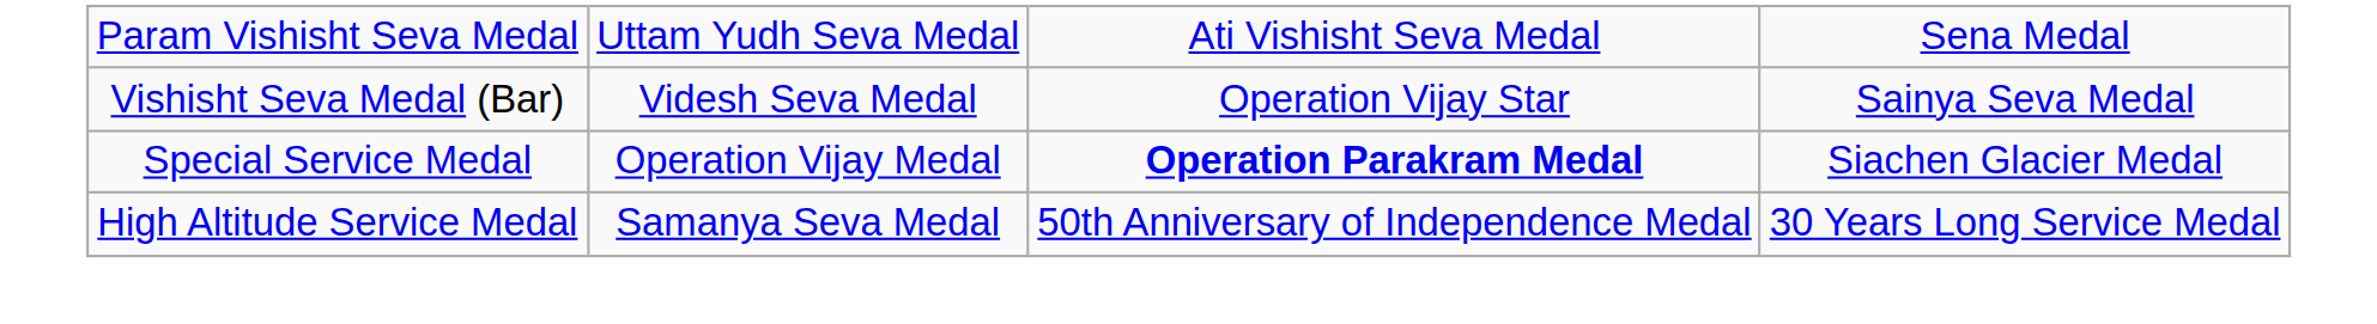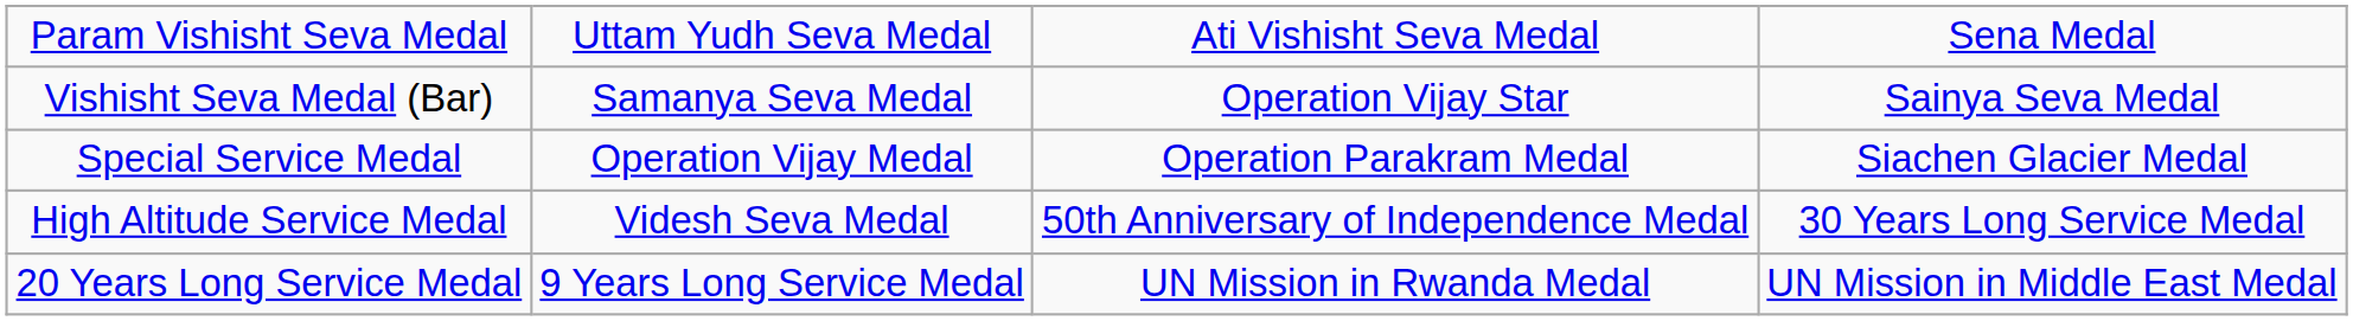Vishisht Seva Medal (Bar) | column 2: Videsh Seva Medal -> Samanya Seva Medal
Special Service Medal | column 3: bold -> normal
High Altitude Service Medal | column 2: Samanya Seva Medal -> Videsh Seva Medal
+ row: 20 Years Long Service Medal | 9 Years Long Service Medal | UN Mission in Rwanda Medal | UN Mission in Middle East Medal
